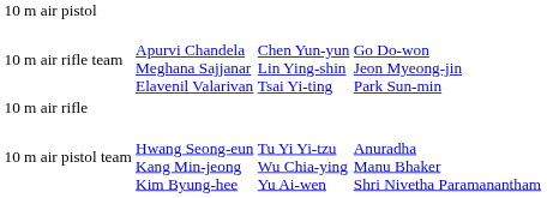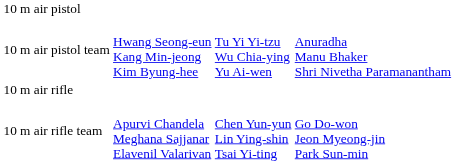rows swapped: 10 m air pistol team <-> 10 m air rifle team
